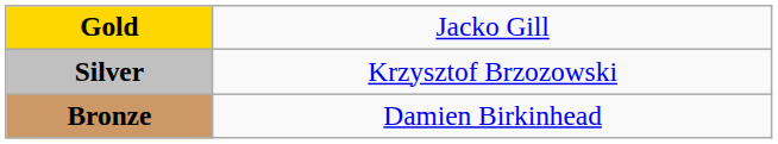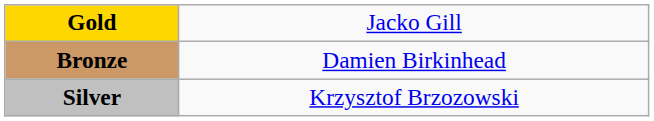rows swapped: Silver <-> Bronze
